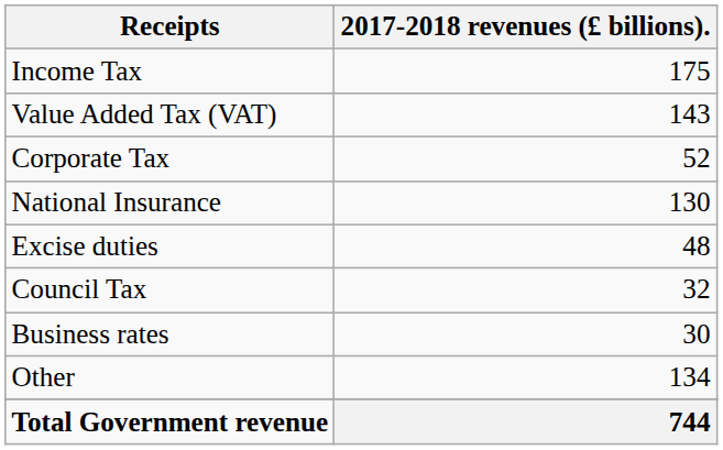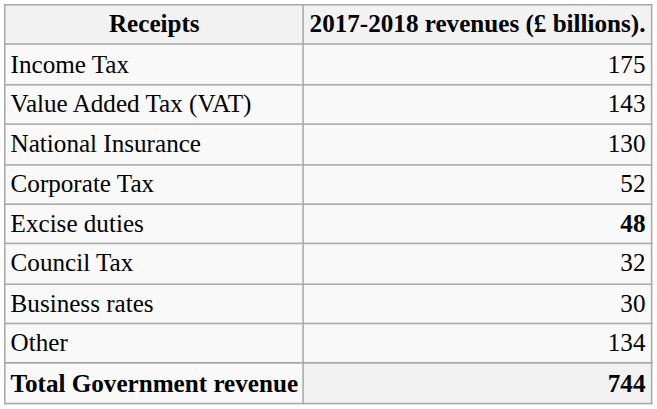rows swapped: National Insurance <-> Corporate Tax
Excise duties | 2017-2018 revenues (£ billions).: normal -> bold
